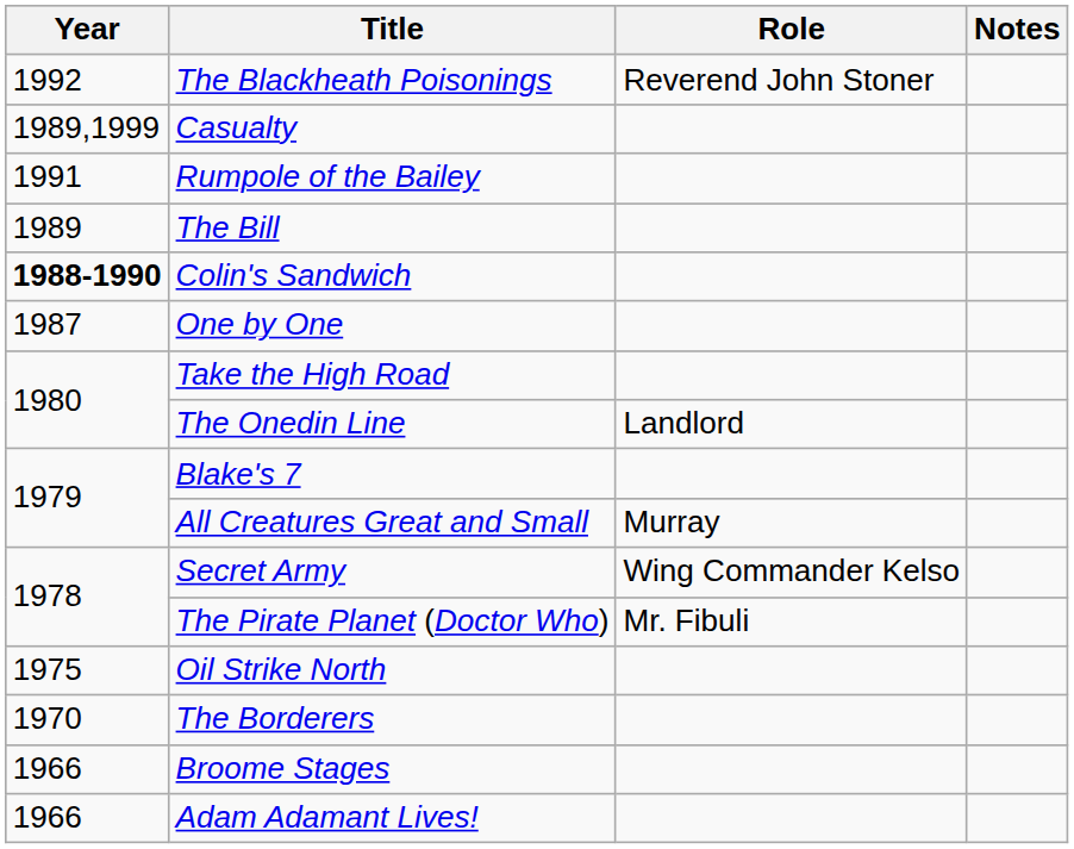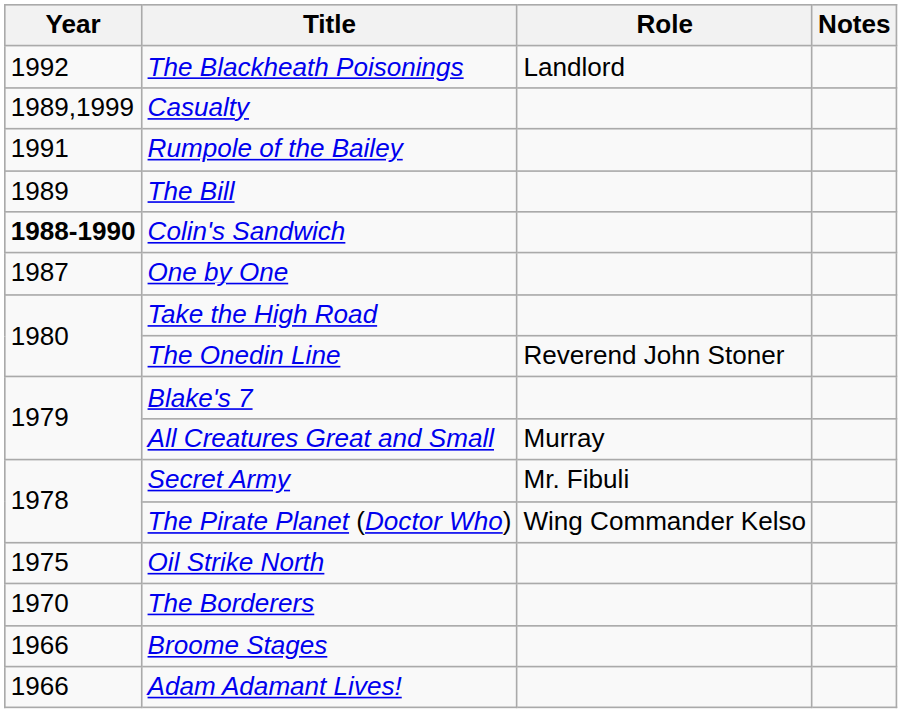The Blackheath Poisonings | Role: Reverend John Stoner -> Landlord
The Onedin Line | Role: Landlord -> Reverend John Stoner
Secret Army | Role: Wing Commander Kelso -> Mr. Fibuli
The Pirate Planet (Doctor Who) | Role: Mr. Fibuli -> Wing Commander Kelso
